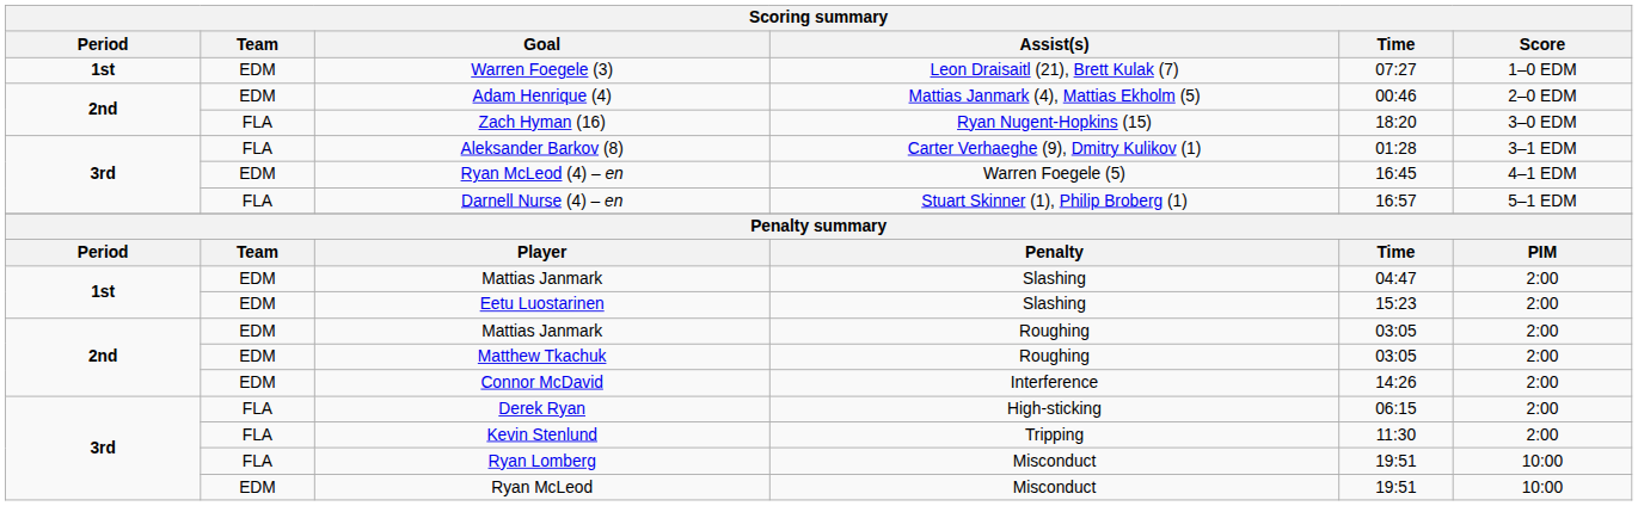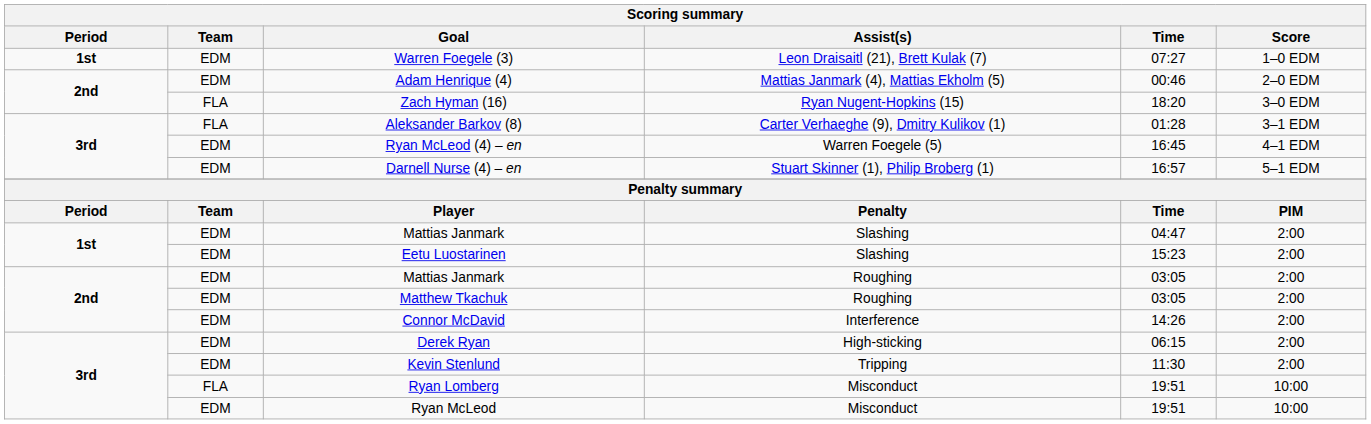Darnell Nurse (4) – en | Team: FLA -> EDM
Derek Ryan | Team: FLA -> EDM
Kevin Stenlund | Team: FLA -> EDM
